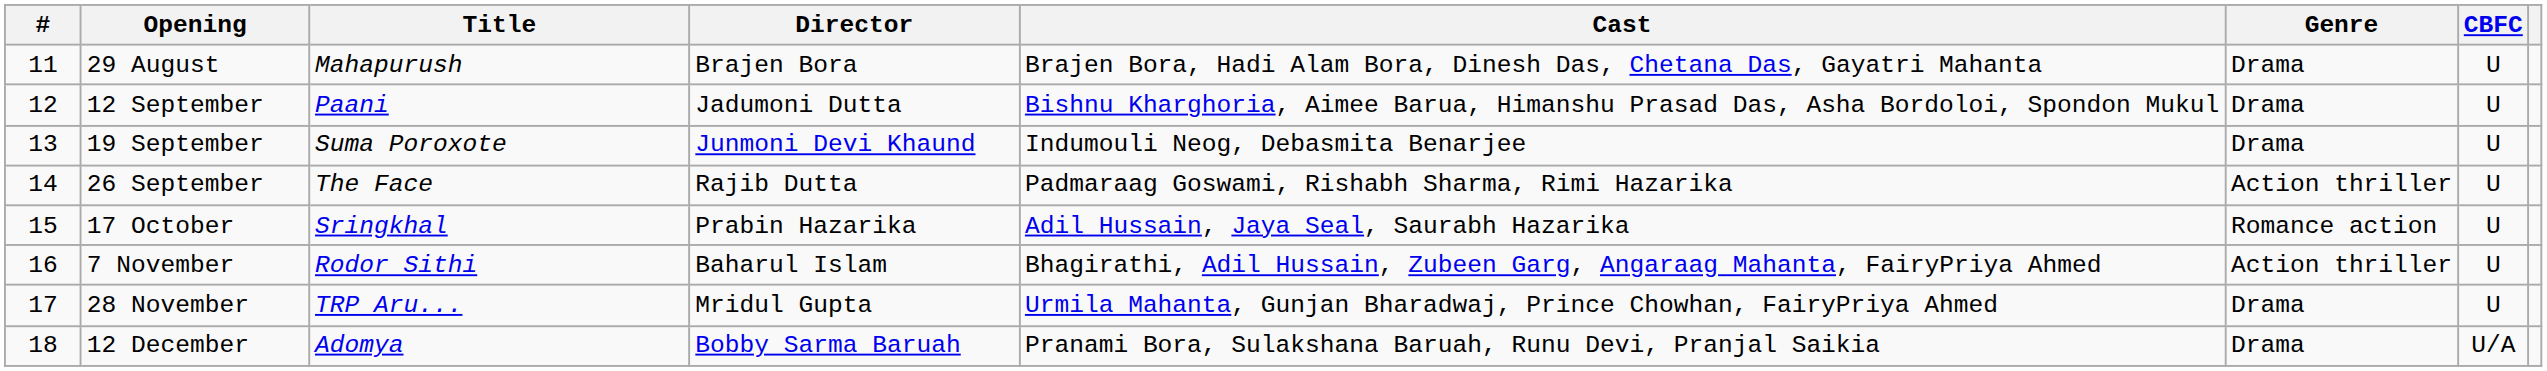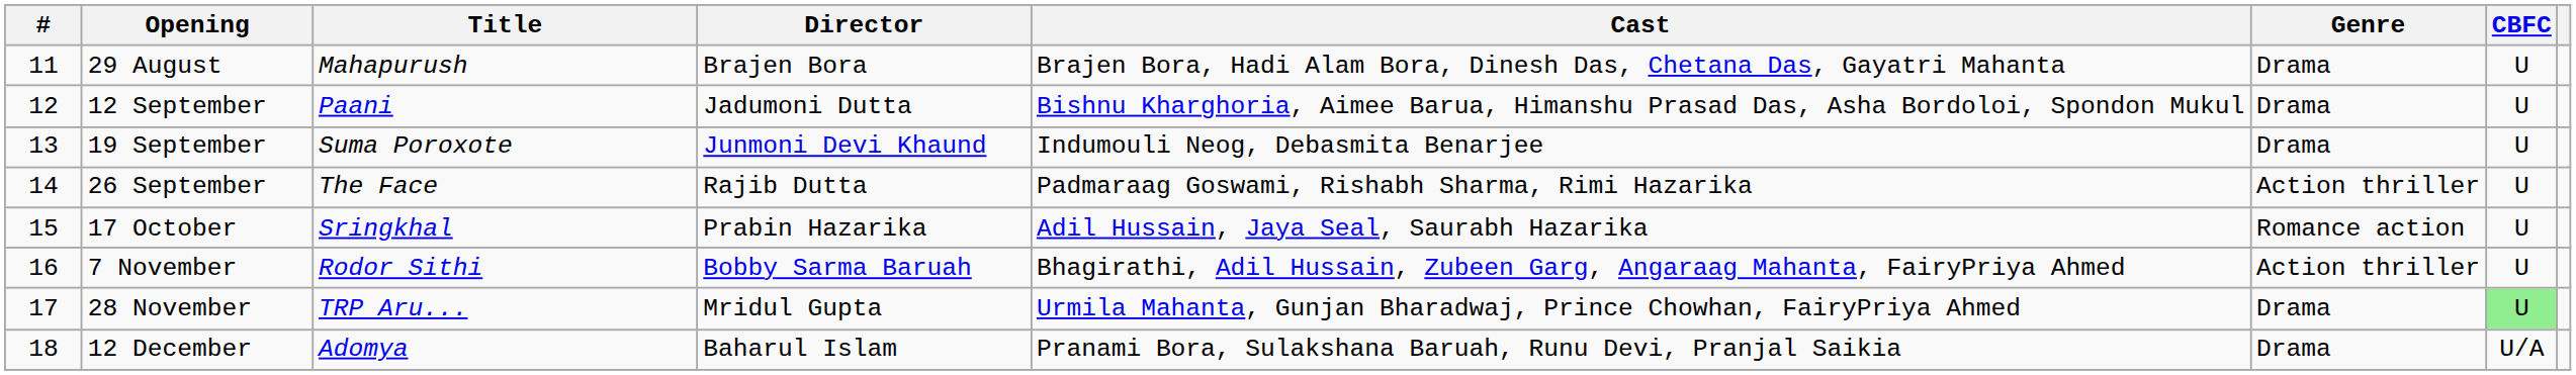7 November | Director: Baharul Islam -> Bobby Sarma Baruah
28 November | CBFC: no background -> lightgreen background
12 December | Director: Bobby Sarma Baruah -> Baharul Islam
